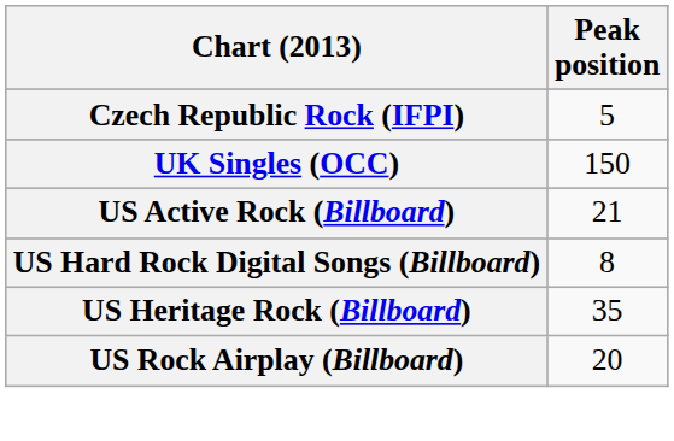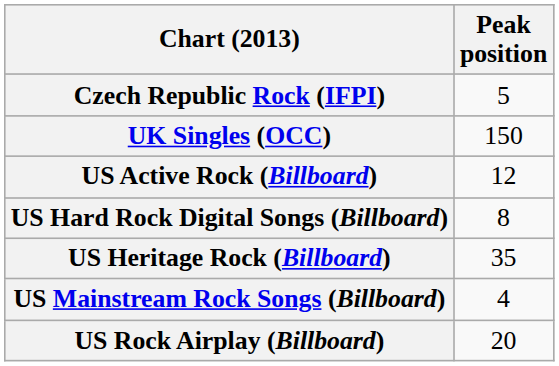US Active Rock (Billboard) | Peak position: 21 -> 12
+ row: US Mainstream Rock Songs (Billboard) | 4
